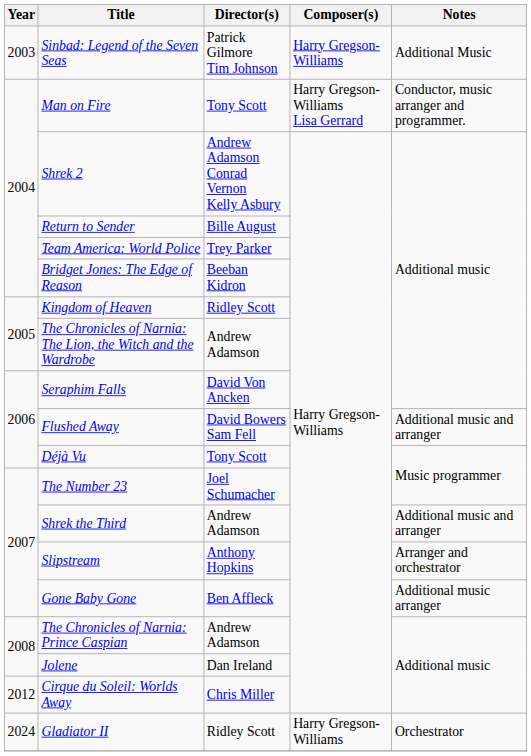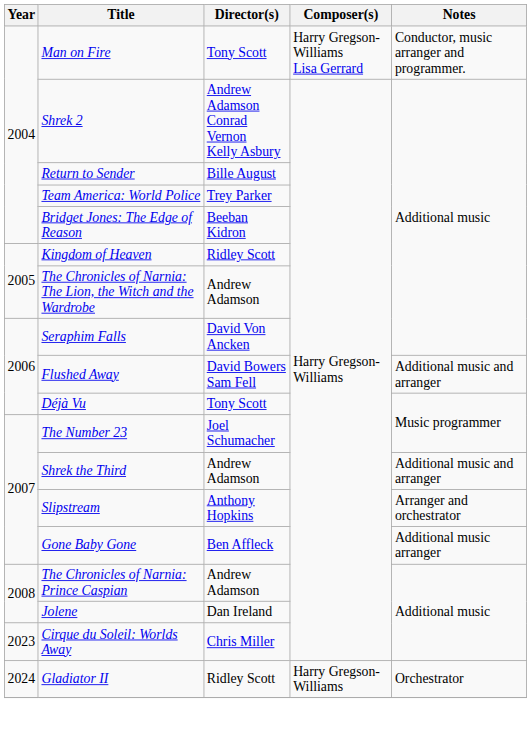- row: 2003 | Sinbad: Legend of the Seven Seas | Patrick Gilmore Tim Johnson | Harry Gregson-Williams | Additional Music
Cirque du Soleil: Worlds Away | Year: 2012 -> 2023
